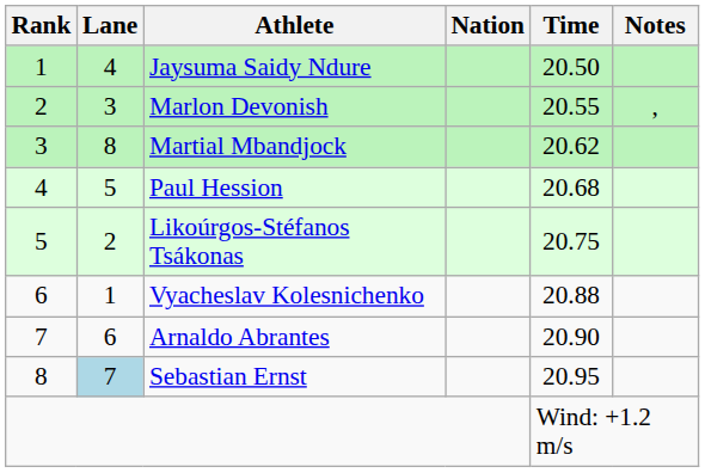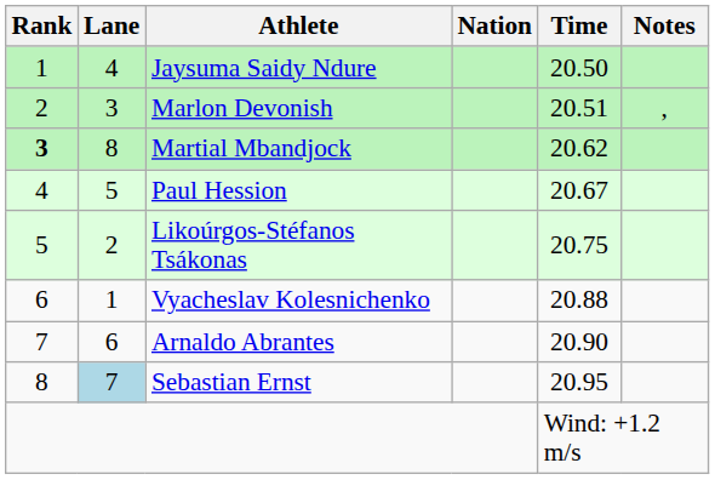Marlon Devonish | Time: 20.55 -> 20.51
Martial Mbandjock | Rank: normal -> bold
Paul Hession | Time: 20.68 -> 20.67
